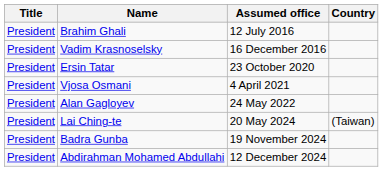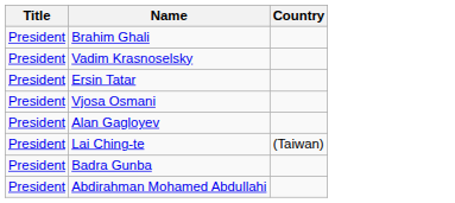- column: Assumed office | 12 July 2016 | 16 December 2016 | 23 October 2020 | 4 April 2021 | 24 May 2022 | 20 May 2024 | 19 November 2024 | 12 December 2024
